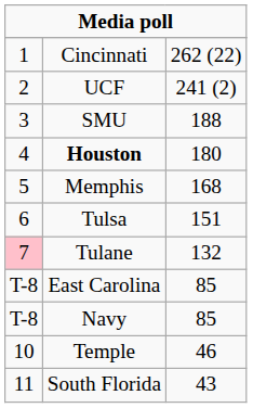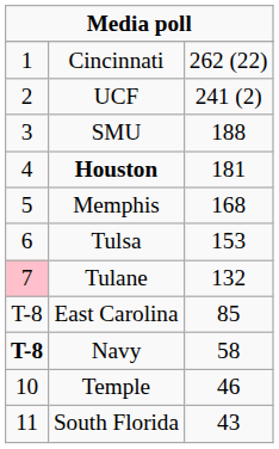Houston | column 3: 180 -> 181
Tulsa | column 3: 151 -> 153
Navy | column 1: normal -> bold
Navy | column 3: 85 -> 58
